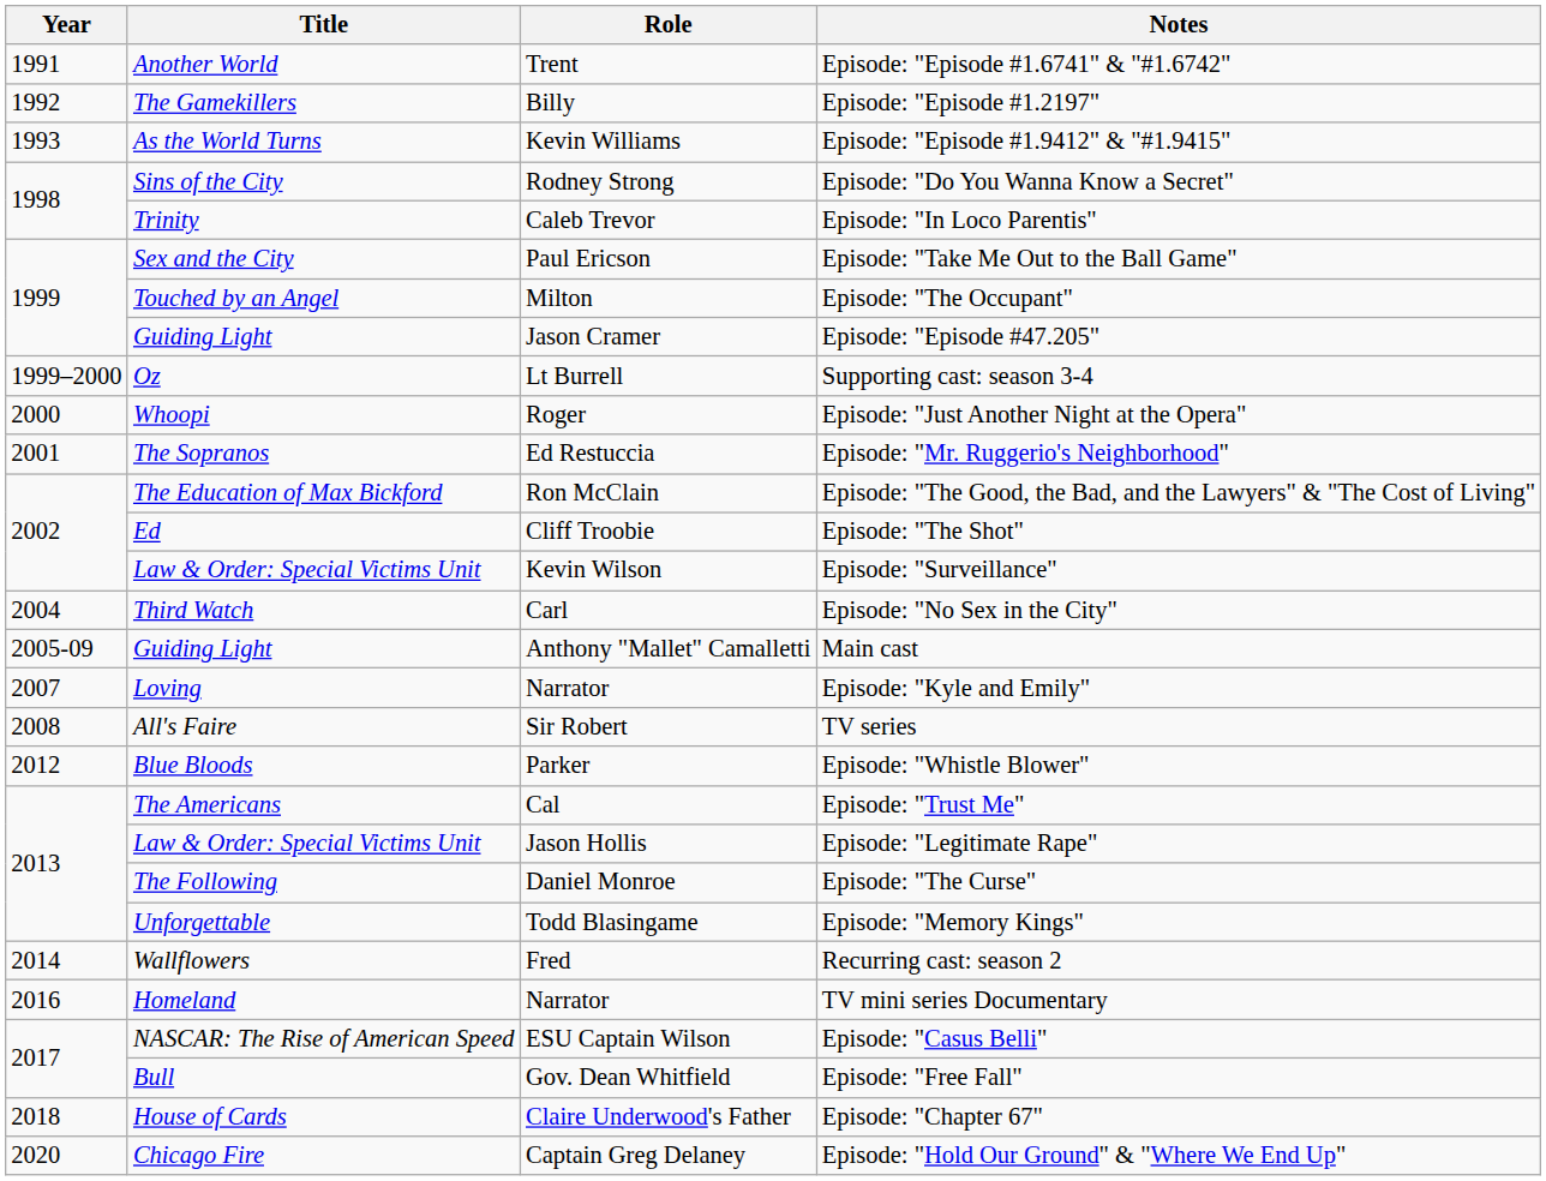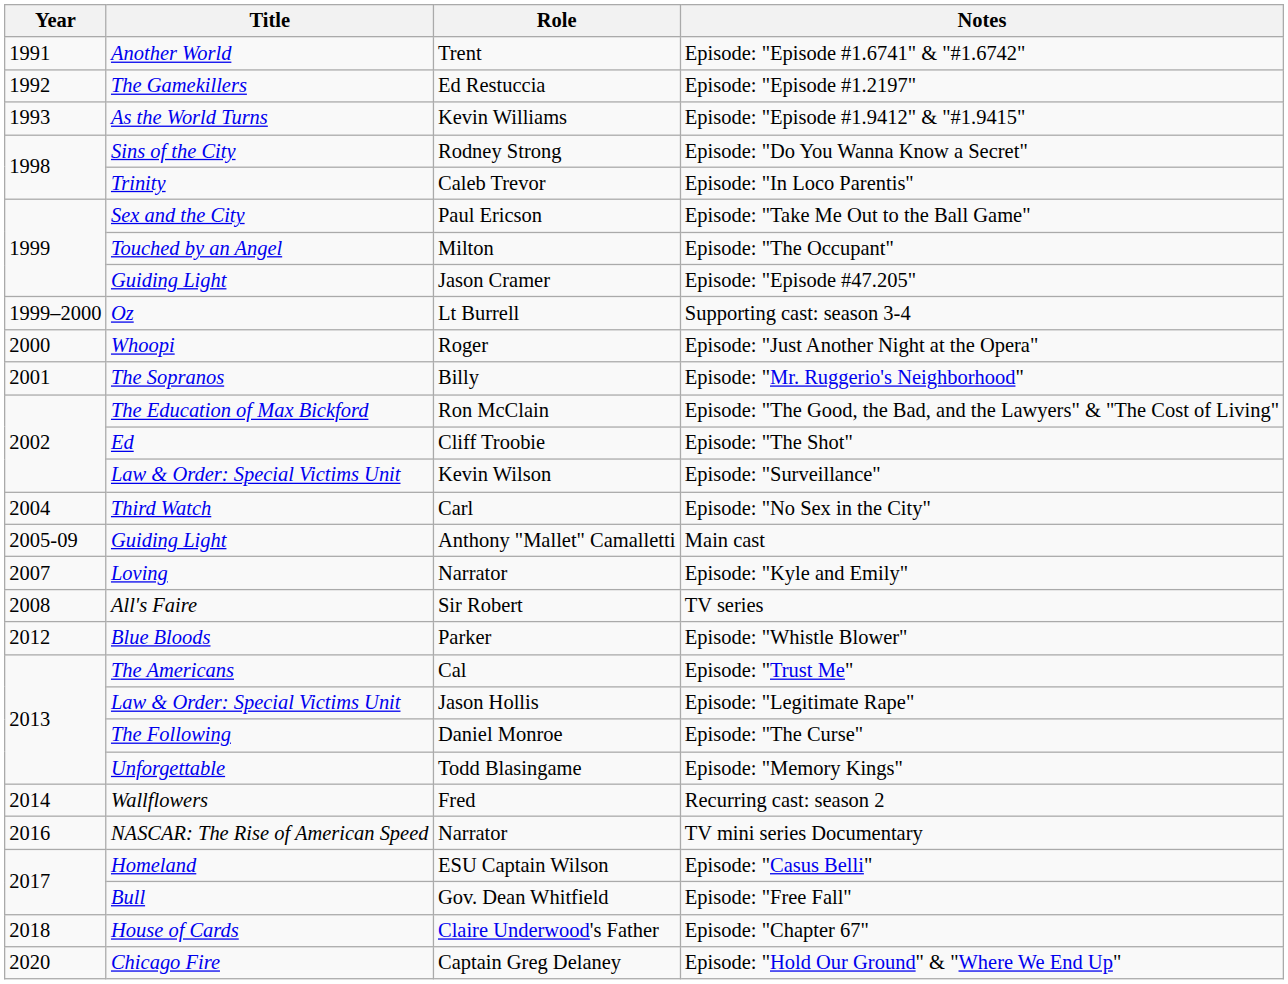Episode: "Episode #1.2197" | Role: Billy -> Ed Restuccia
Episode: "Mr. Ruggerio's Neighborhood" | Role: Ed Restuccia -> Billy
TV mini series Documentary | Title: Homeland -> NASCAR: The Rise of American Speed
Episode: "Casus Belli" | Title: NASCAR: The Rise of American Speed -> Homeland
